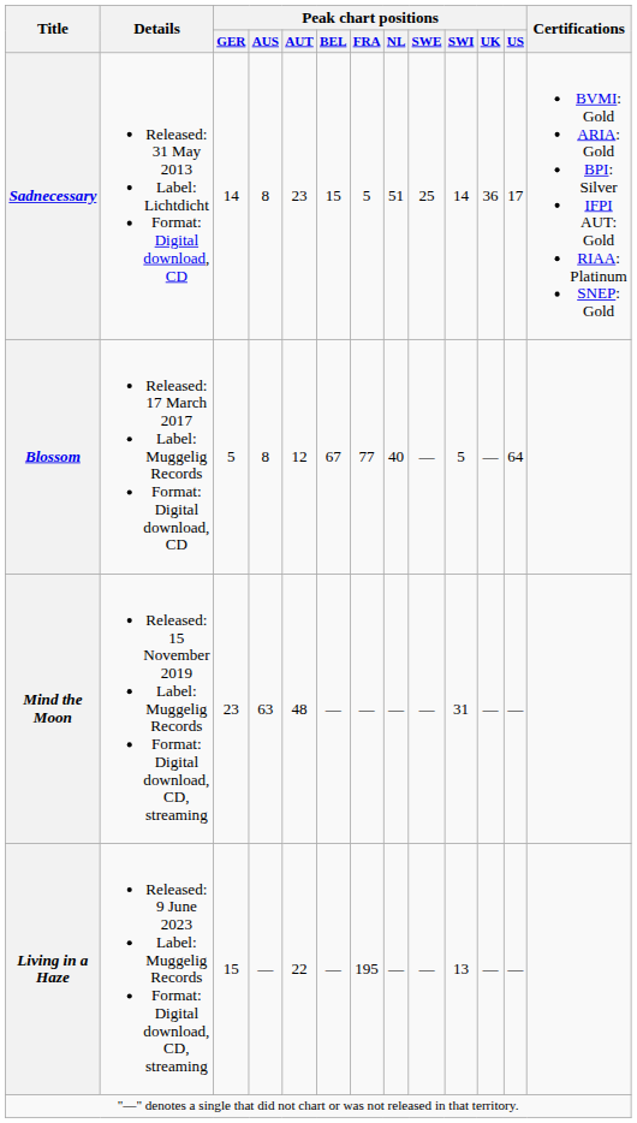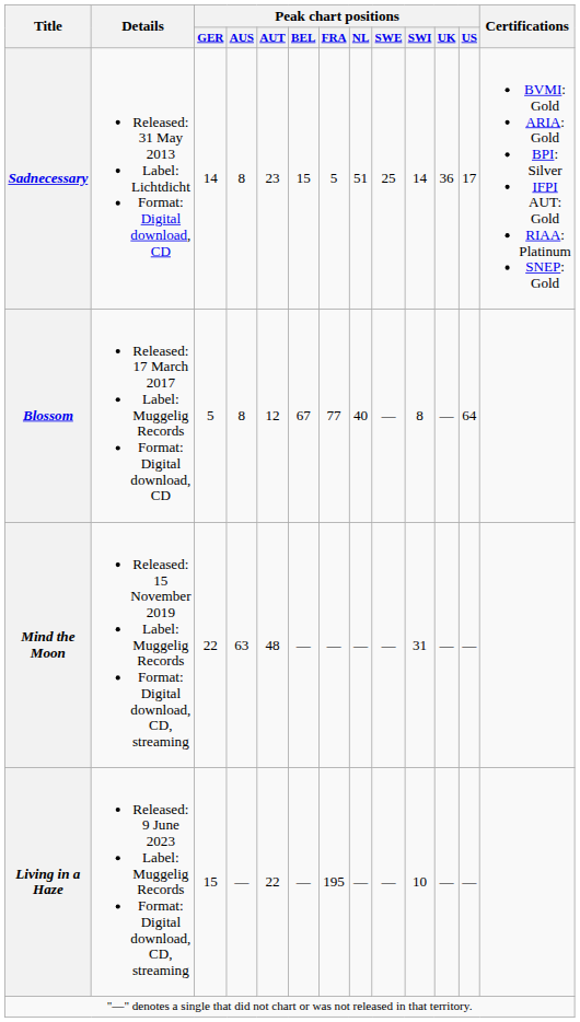Blossom | Peak chart positions / SWI: 5 -> 8
Mind the Moon | Peak chart positions / GER: 23 -> 22
Living in a Haze | Peak chart positions / SWI: 13 -> 10
